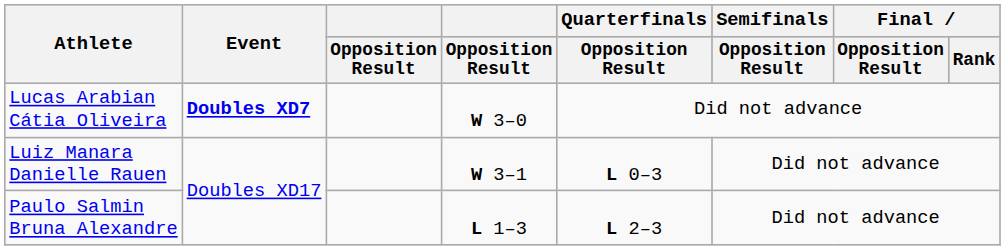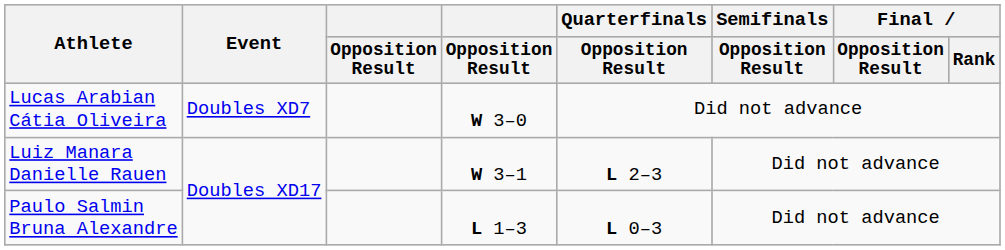Lucas Arabian Cátia Oliveira | Event: bold -> normal
Luiz Manara Danielle Rauen | Quarterfinals / Opposition Result: L 0–3 -> L 2–3
Paulo Salmin Bruna Alexandre | Quarterfinals / Opposition Result: L 2–3 -> L 0–3
